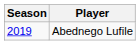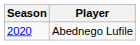Abednego Lufile | Season: 2019 -> 2020
